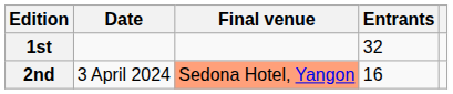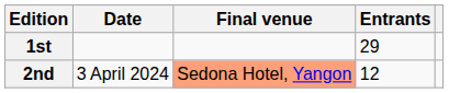1st | Entrants: 32 -> 29
2nd | Entrants: 16 -> 12
